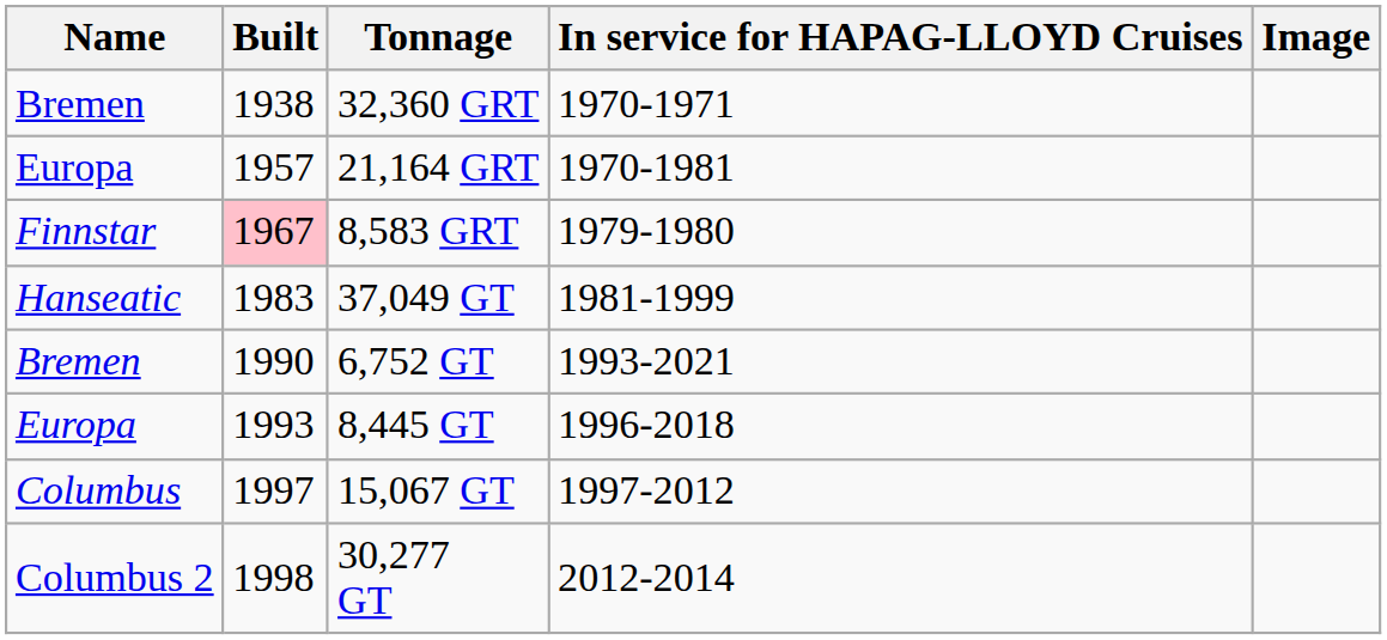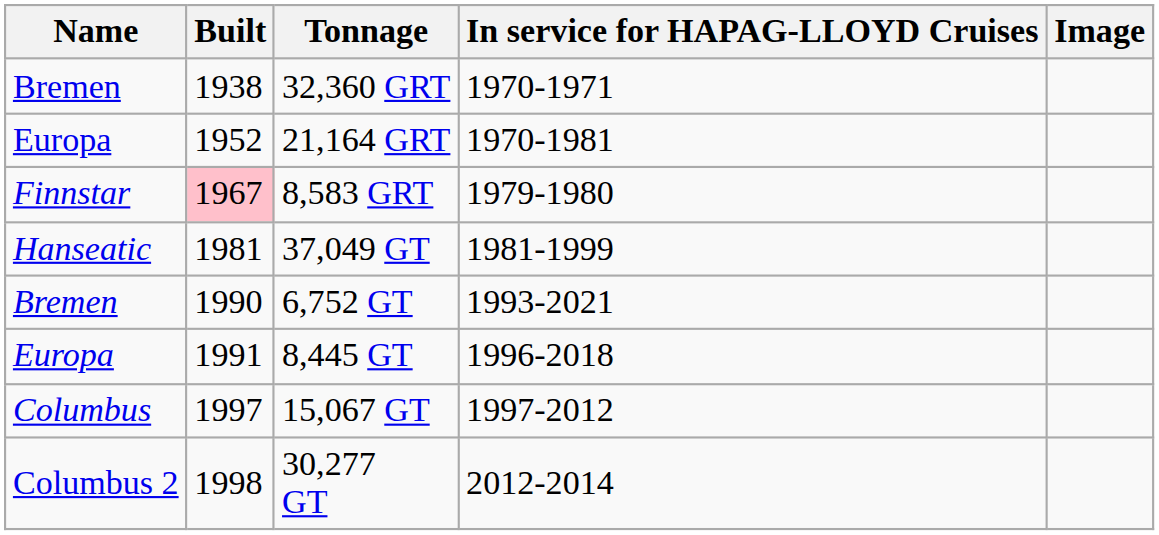21,164 GRT | Built: 1957 -> 1952
37,049 GT | Built: 1983 -> 1981
8,445 GT | Built: 1993 -> 1991
